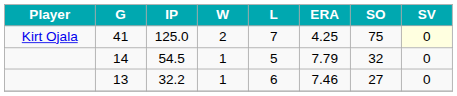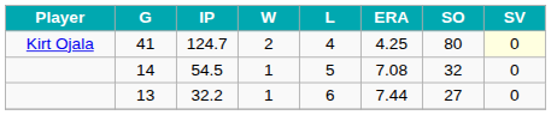41 | IP: 125.0 -> 124.7
41 | L: 7 -> 4
41 | SO: 75 -> 80
14 | ERA: 7.79 -> 7.08
13 | ERA: 7.46 -> 7.44
